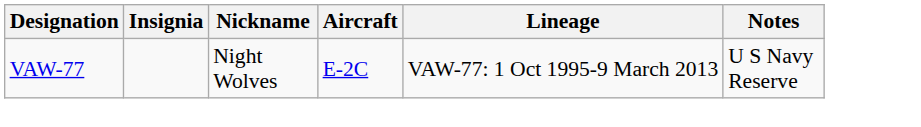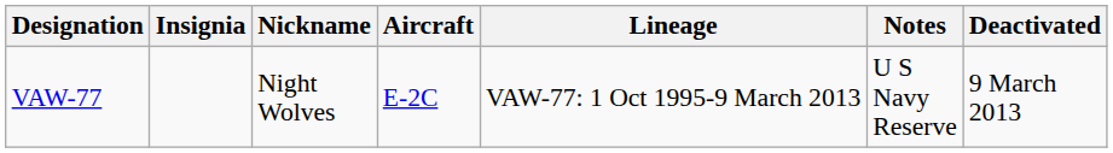+ column: Deactivated | 9 March 2013
